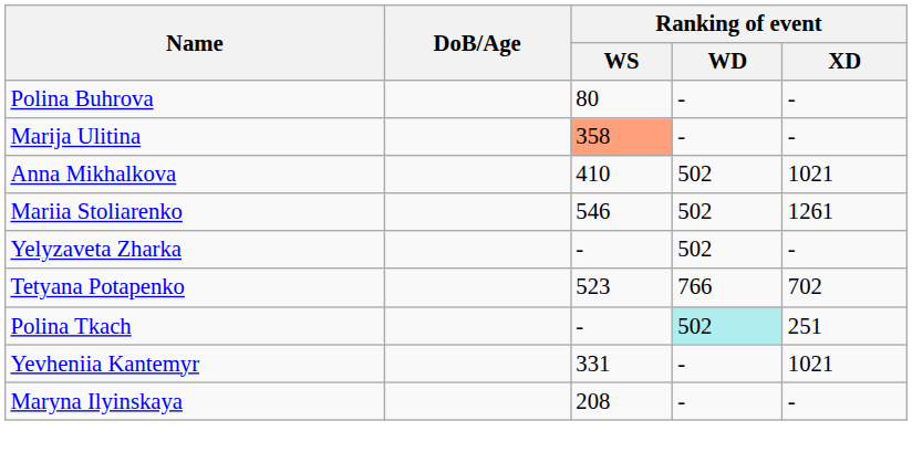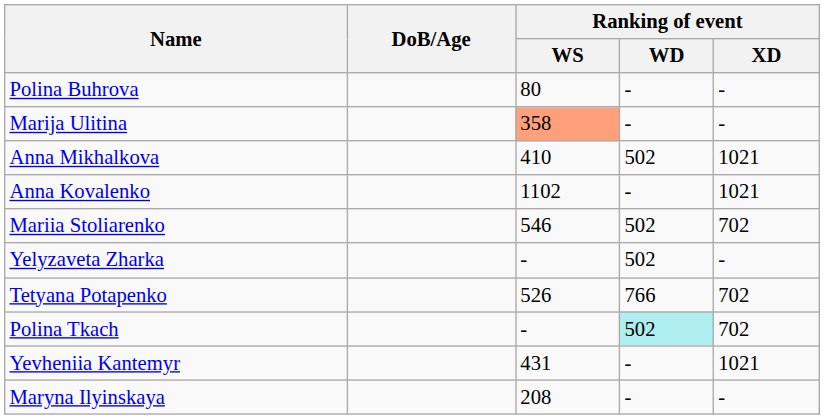+ row: Anna Kovalenko | 1102 | - | 1021
Mariia Stoliarenko | Ranking of event / XD: 1261 -> 702
Tetyana Potapenko | Ranking of event / WS: 523 -> 526
Polina Tkach | Ranking of event / XD: 251 -> 702
Yevheniia Kantemyr | Ranking of event / WS: 331 -> 431
